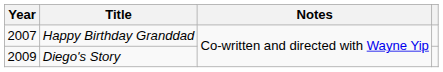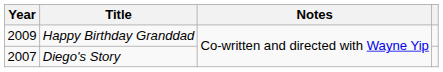Happy Birthday Granddad | Year: 2007 -> 2009
Diego's Story | Year: 2009 -> 2007
